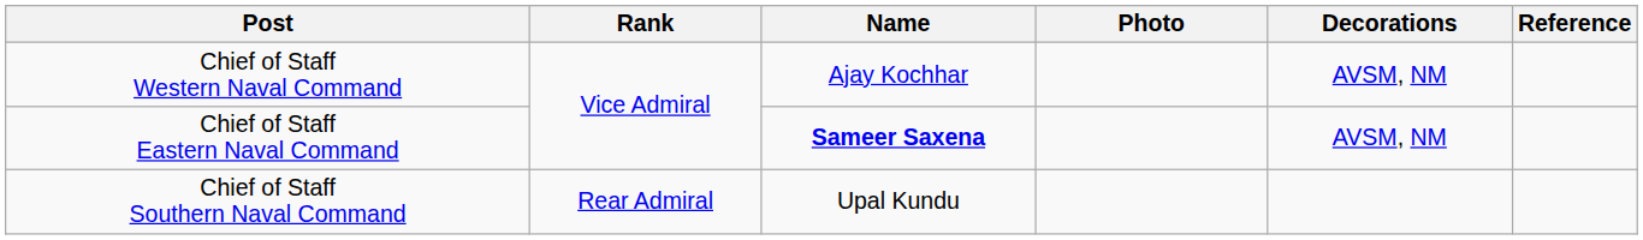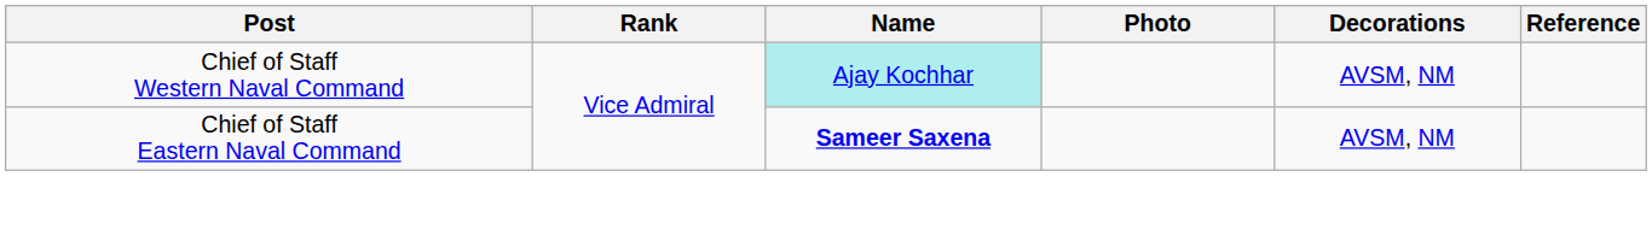Chief of Staff Western Naval Command | Name: no background -> paleturquoise background
- row: Chief of Staff Southern Naval Command | Rear Admiral | Upal Kundu
